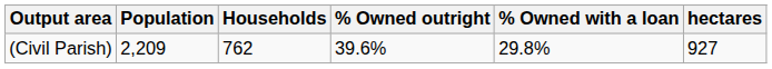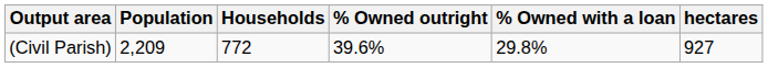(Civil Parish) | Households: 762 -> 772
